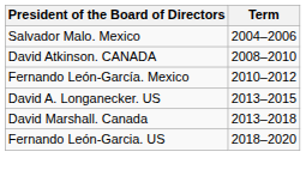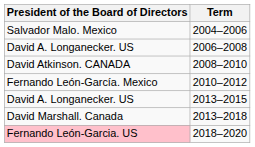+ row: David A. Longanecker. US | 2006–2008
2018–2020 | President of the Board of Directors: no background -> pink background
